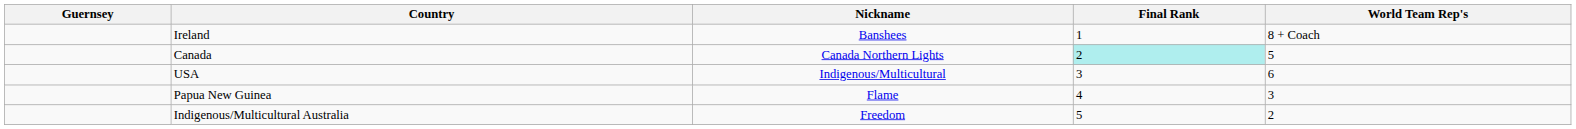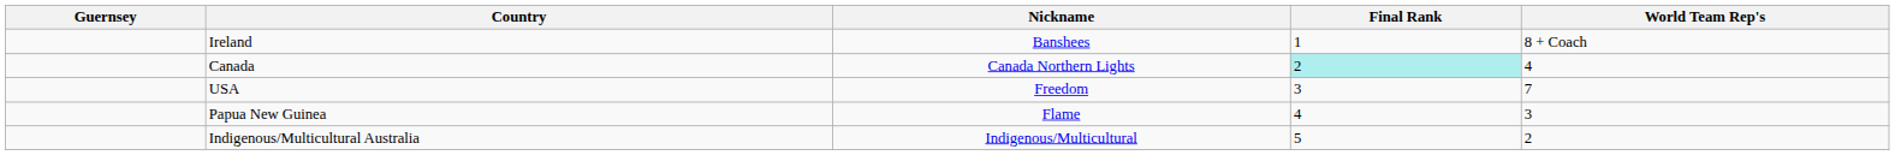Canada | World Team Rep's: 5 -> 4
USA | Nickname: Indigenous/Multicultural -> Freedom
USA | World Team Rep's: 6 -> 7
Indigenous/Multicultural Australia | Nickname: Freedom -> Indigenous/Multicultural
